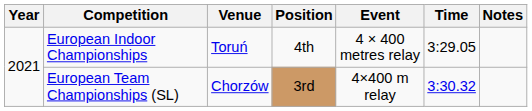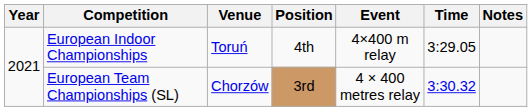European Indoor Championships | Event: 4 × 400 metres relay -> 4×400 m relay
European Team Championships (SL) | Event: 4×400 m relay -> 4 × 400 metres relay
